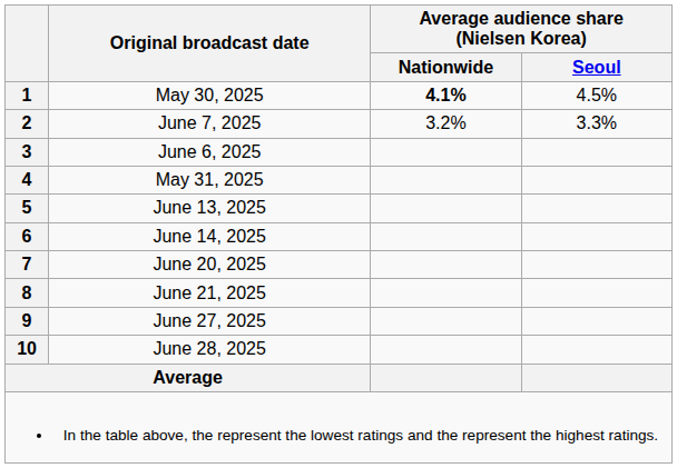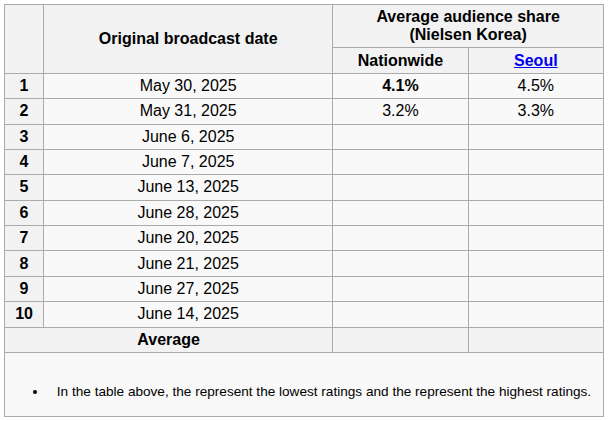2 | Original broadcast date: June 7, 2025 -> May 31, 2025
4 | Original broadcast date: May 31, 2025 -> June 7, 2025
6 | Original broadcast date: June 14, 2025 -> June 28, 2025
10 | Original broadcast date: June 28, 2025 -> June 14, 2025
